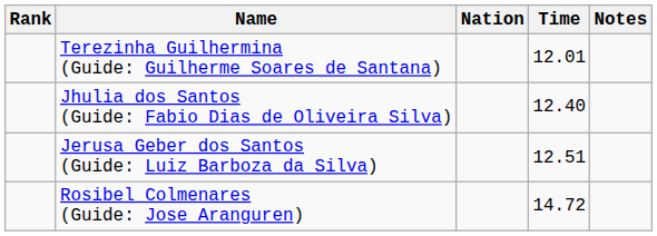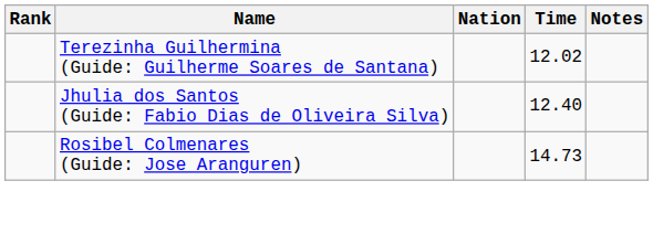Terezinha Guilhermina (Guide: Guilherme Soares de Santana) | Time: 12.01 -> 12.02
- row: Jerusa Geber dos Santos (Guide: Luiz Barboza da Silva) | 12.51
Rosibel Colmenares (Guide: Jose Aranguren) | Time: 14.72 -> 14.73
